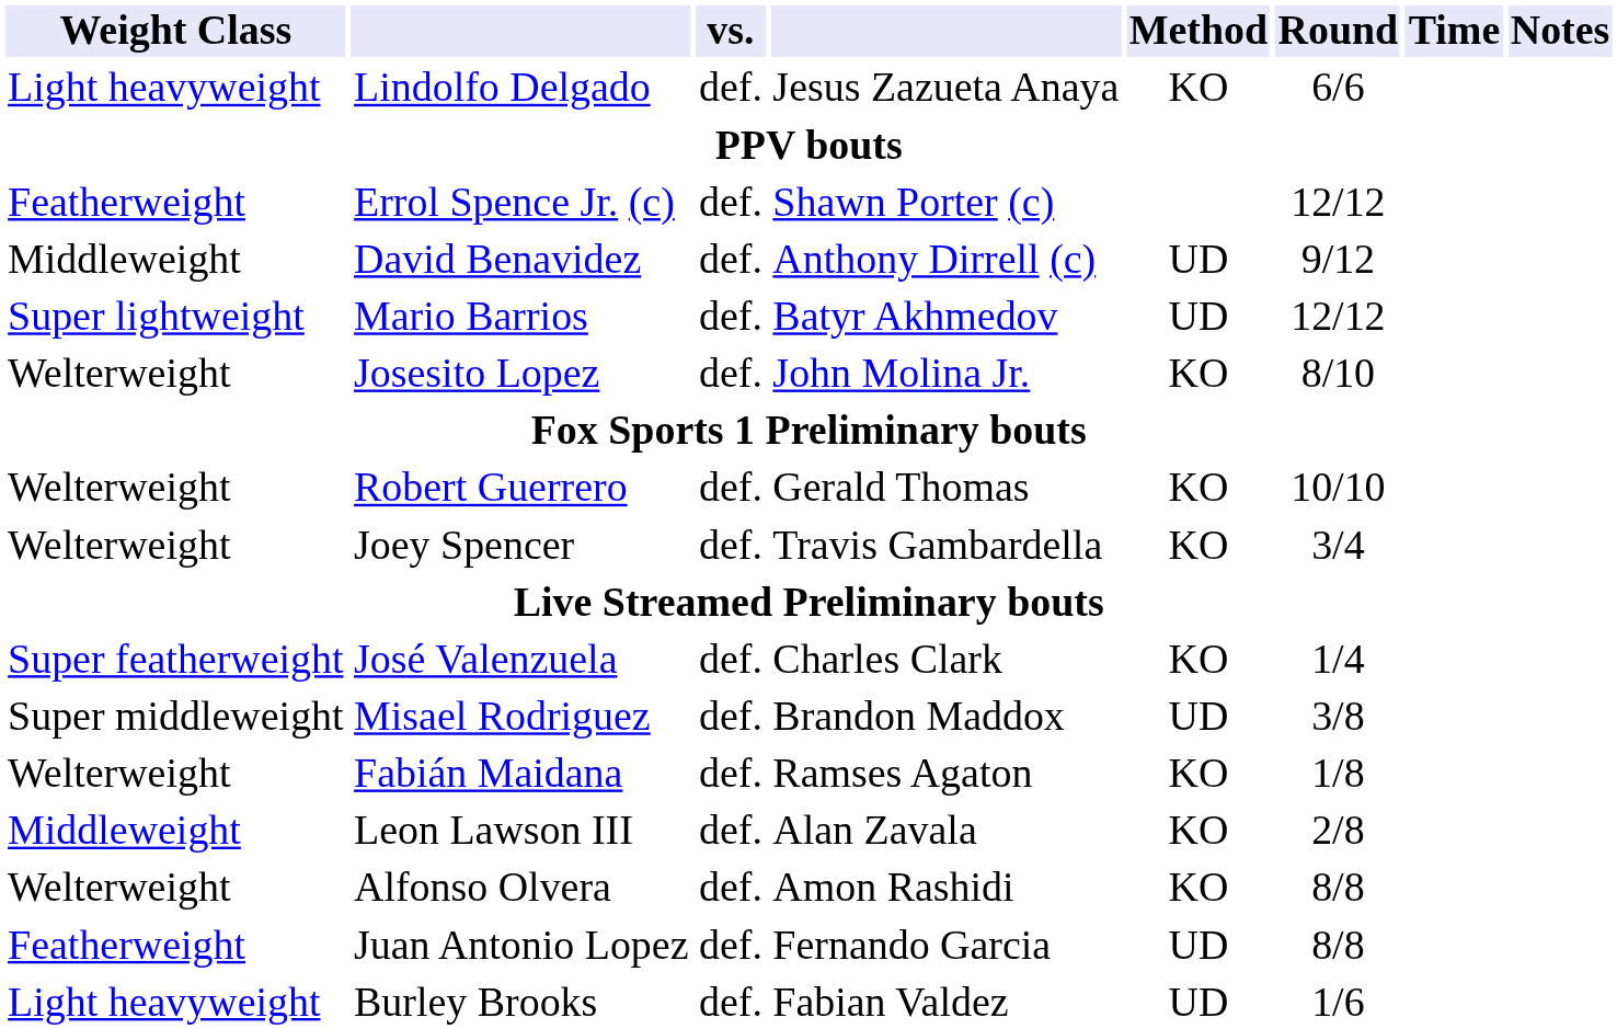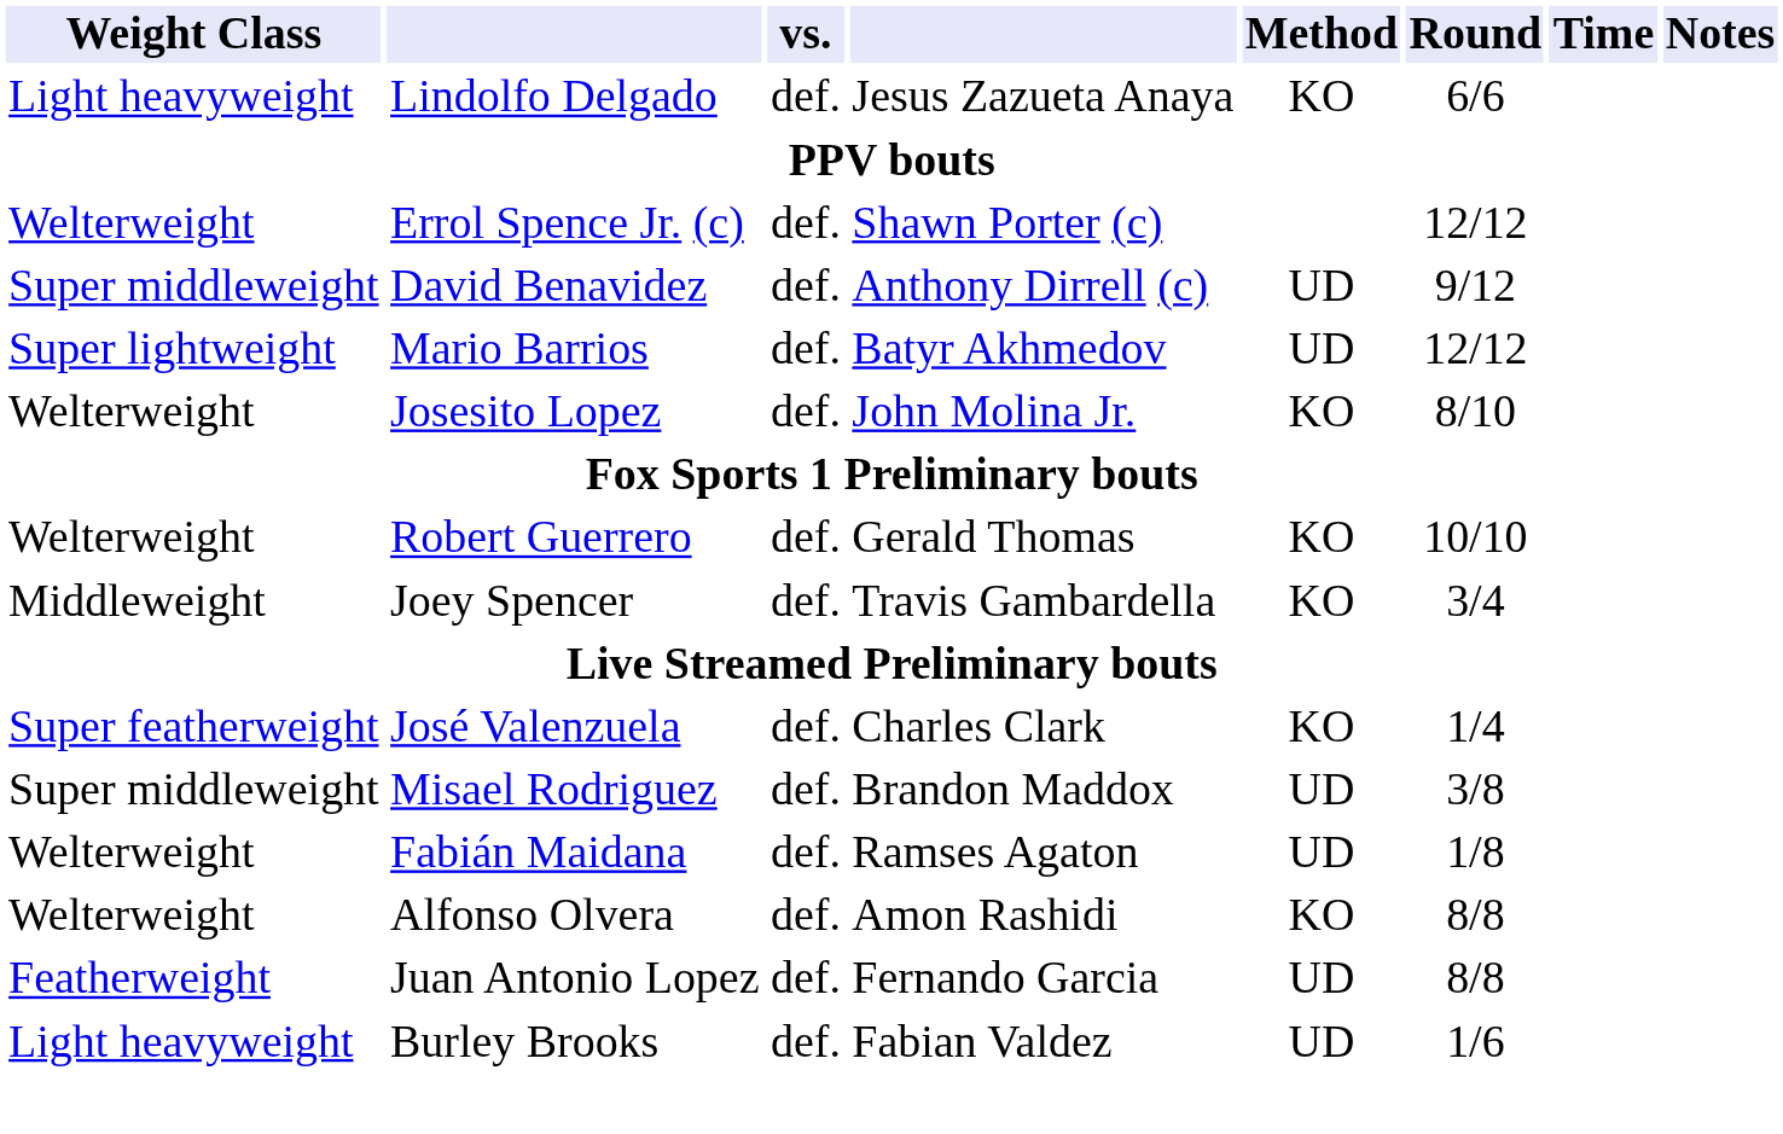Errol Spence Jr. (c) | Weight Class: Featherweight -> Welterweight
David Benavidez | Weight Class: Middleweight -> Super middleweight
Joey Spencer | Weight Class: Welterweight -> Middleweight
Fabián Maidana | Method: KO -> UD
- row: Middleweight | Leon Lawson III | def. | Alan Zavala | KO | 2/8
